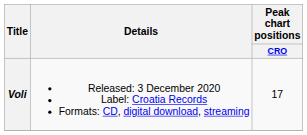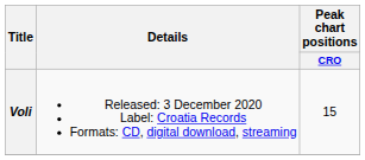Voli | Peak chart positions / CRO: 17 -> 15
